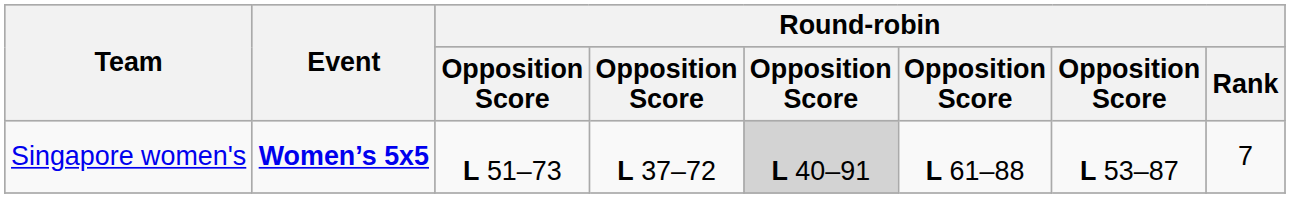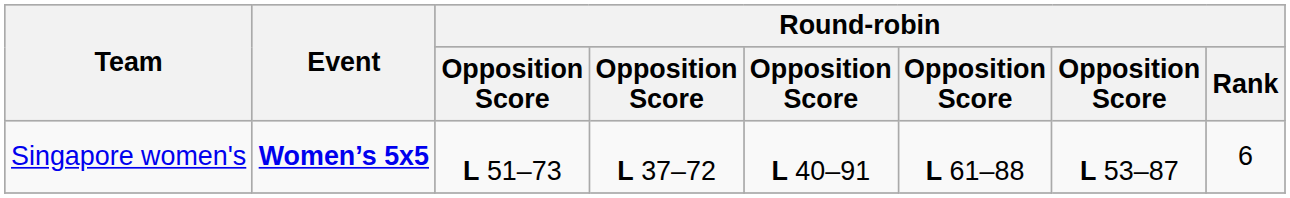Singapore women's | column 5: lightgrey background -> no background
Singapore women's | Round-robin / Rank: 7 -> 6
